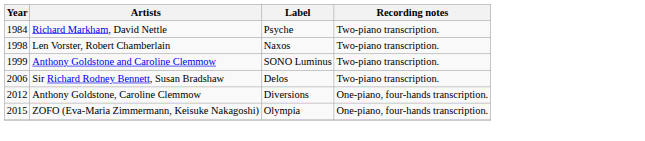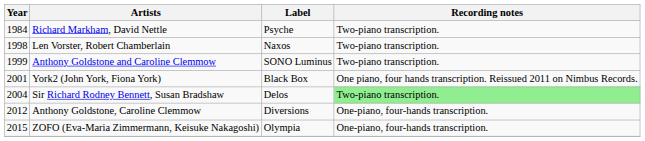+ row: 2001 | York2 (John York, Fiona York) | Black Box | One piano, four hands transcription. Reissued 2011 on Nimbus Records.
Sir Richard Rodney Bennett, Susan Bradshaw | Year: 2006 -> 2004
Sir Richard Rodney Bennett, Susan Bradshaw | Recording notes: no background -> lightgreen background
